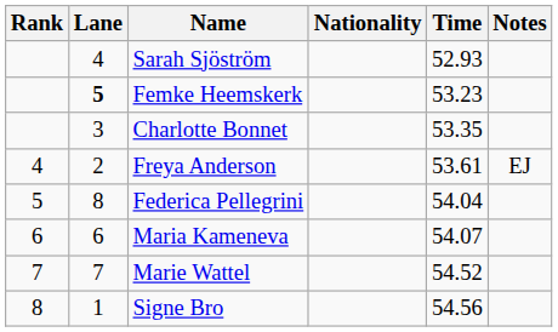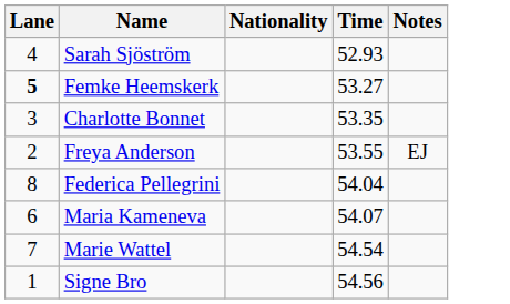- column: Rank | 4 | 5 | 6 | 7 | 8
Femke Heemskerk | Time: 53.23 -> 53.27
Freya Anderson | Time: 53.61 -> 53.55
Marie Wattel | Time: 54.52 -> 54.54
